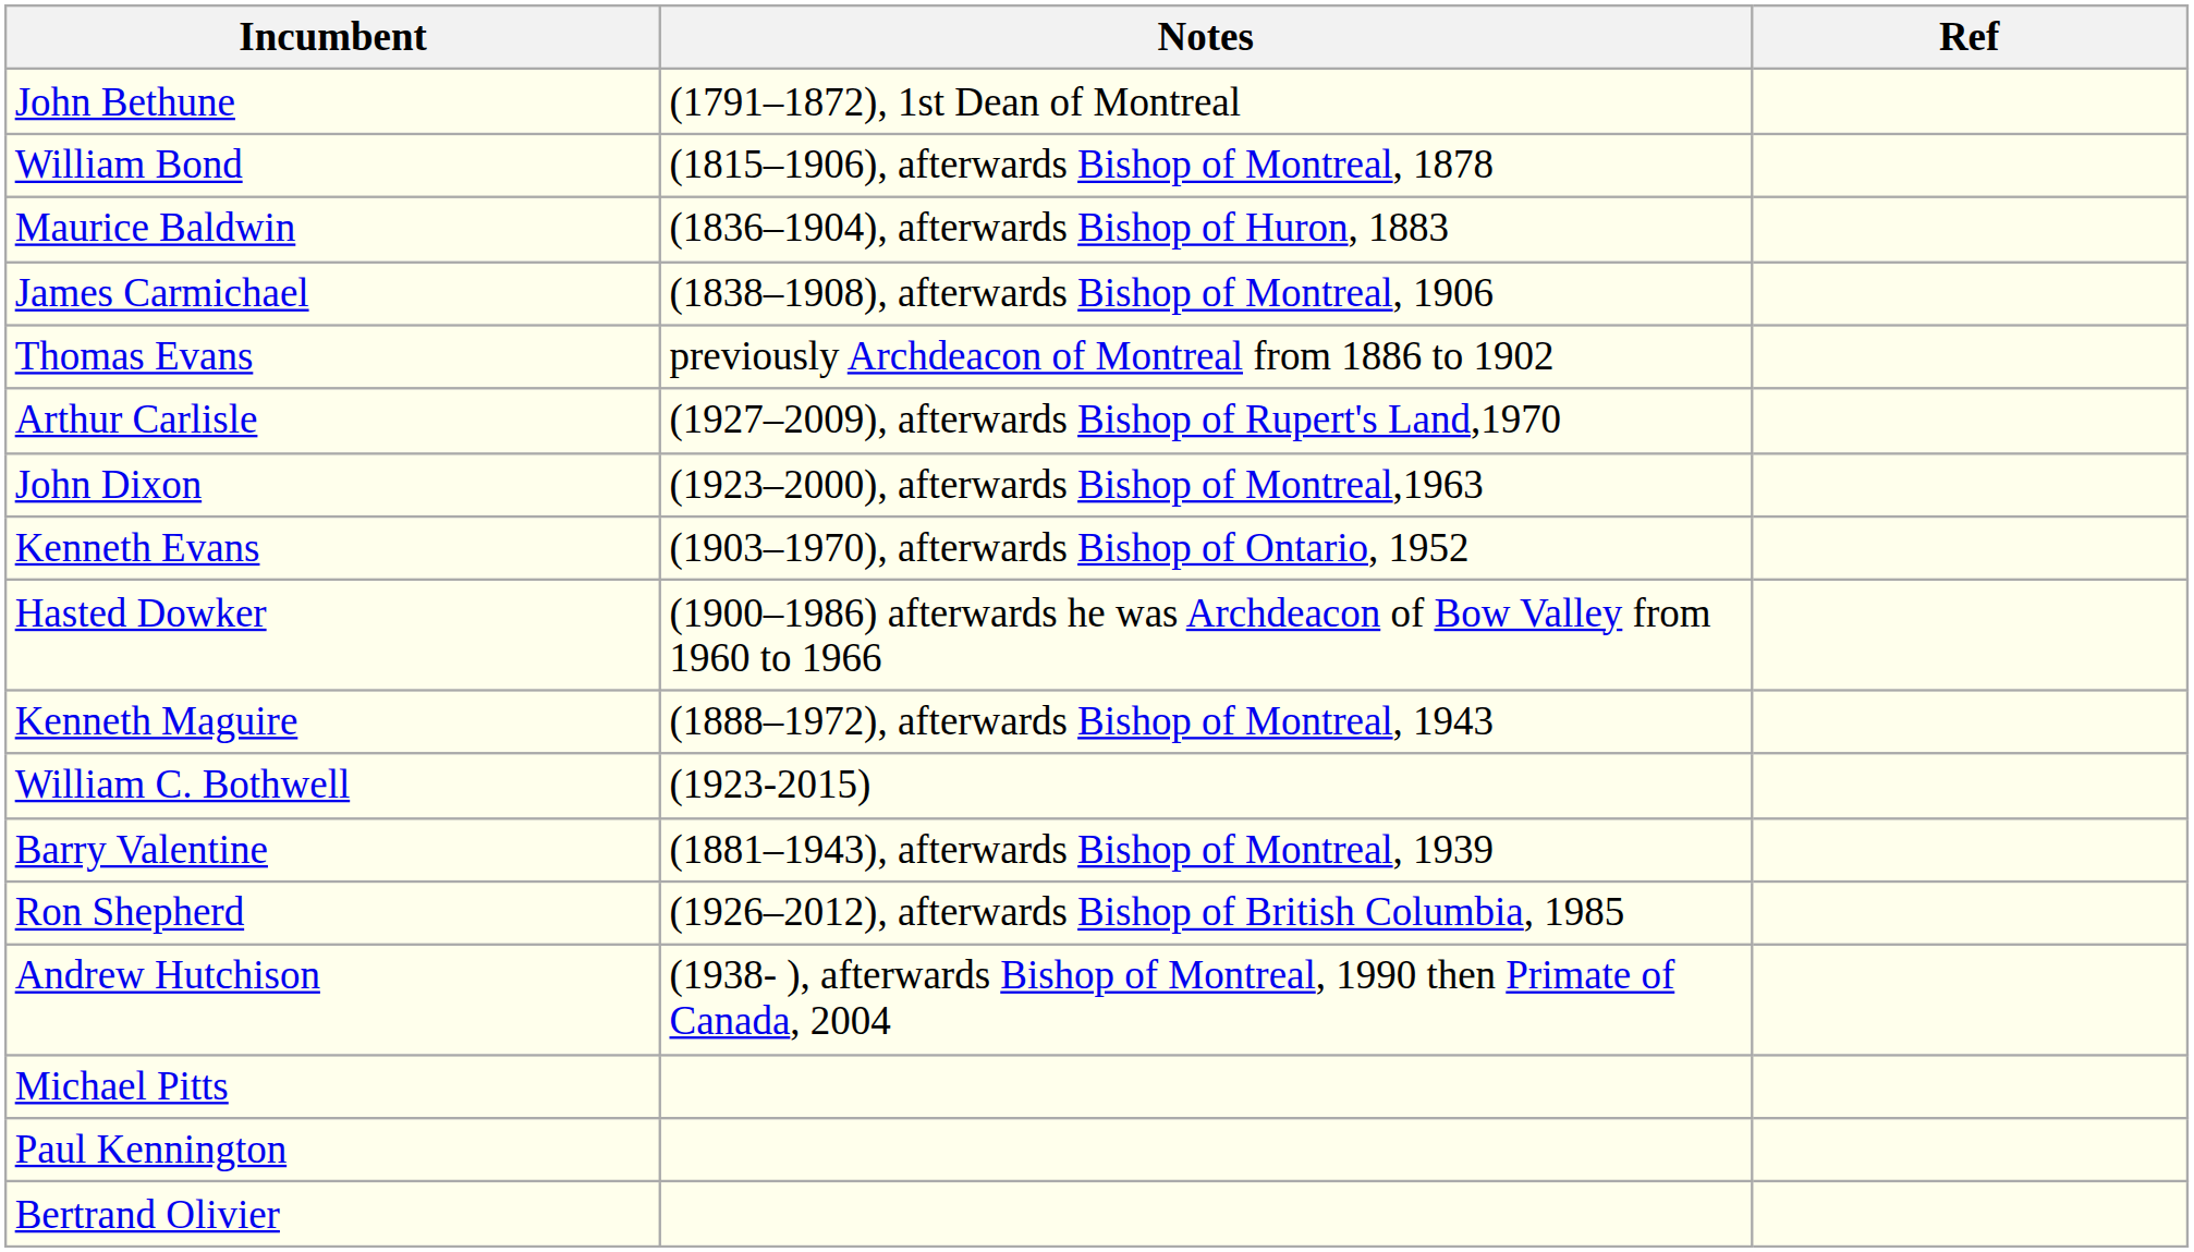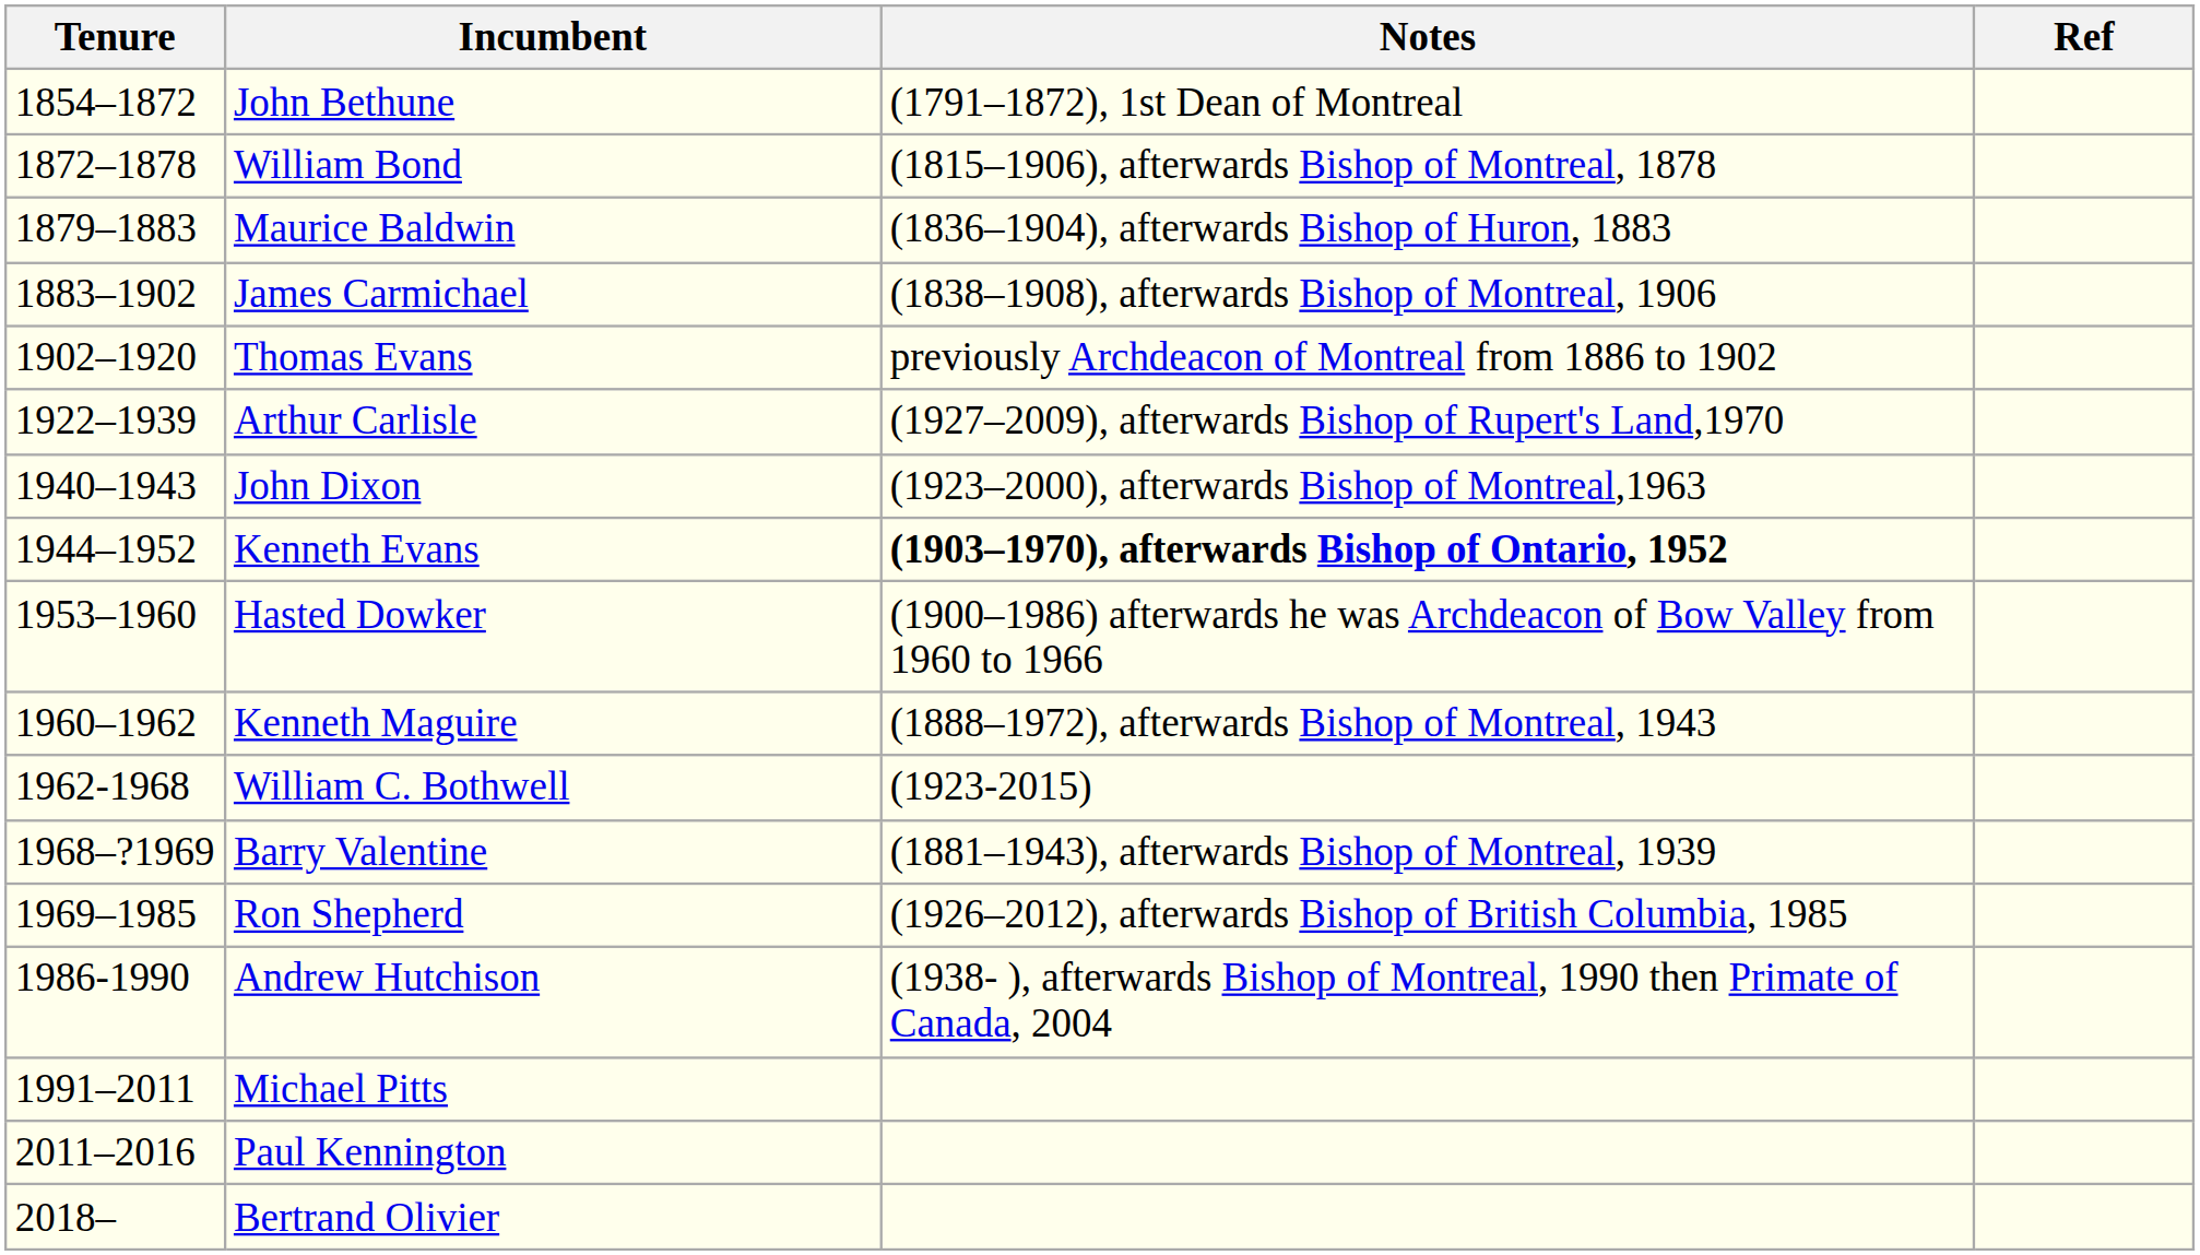+ column: Tenure | 1854–1872 | 1872–1878 | 1879–1883 | 1883–1902 | 1902–1920 | 1922–1939 | 1940–1943 | 1944–1952 | 1953–1960 | 1960–1962 | 1962-1968 | 1968–?1969 | 1969–1985 | 1986-1990 | 1991–2011 | 2011–2016 | 2018–
Kenneth Evans | Notes: normal -> bold
